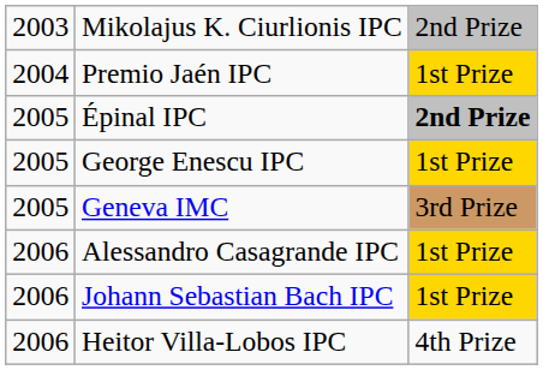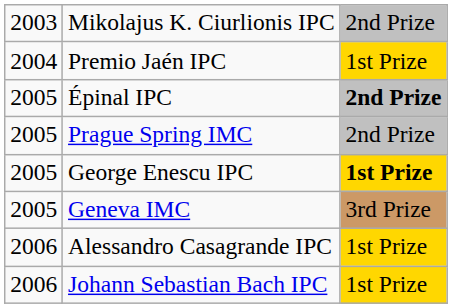+ row: 2005 | Prague Spring IMC | 2nd Prize
George Enescu IPC | column 3: normal -> bold
- row: 2006 | Heitor Villa-Lobos IPC | 4th Prize
